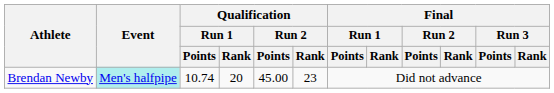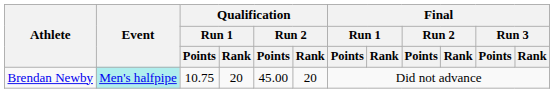Brendan Newby | Qualification / Run 1 / Points: 10.74 -> 10.75
Brendan Newby | Qualification / Run 2 / Rank: 23 -> 20
